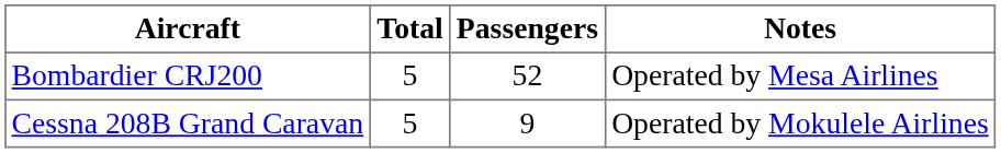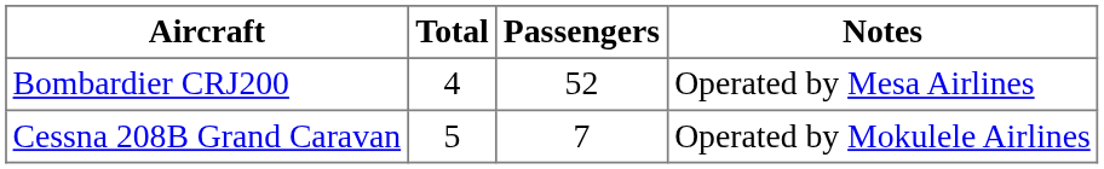Bombardier CRJ200 | Total: 5 -> 4
Cessna 208B Grand Caravan | Passengers: 9 -> 7
